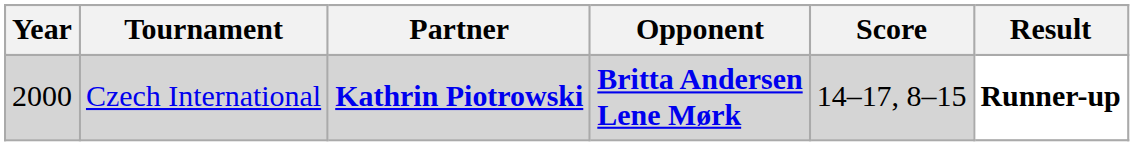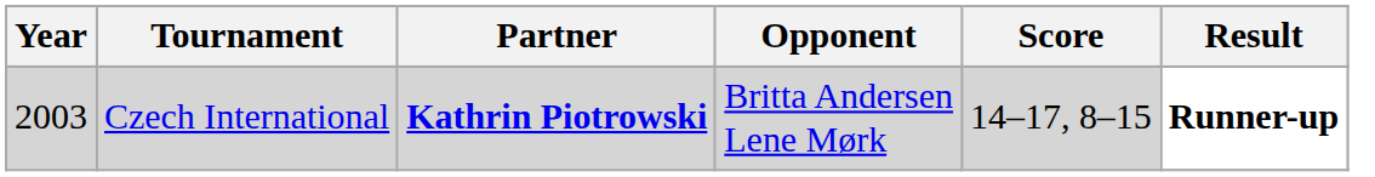Czech International | Year: 2000 -> 2003
Czech International | Opponent: bold -> normal
